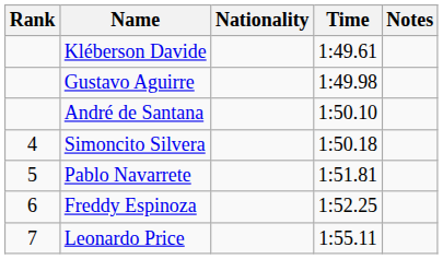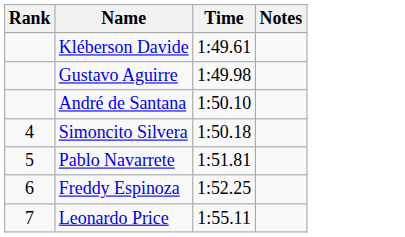- column: Nationality
